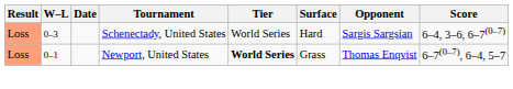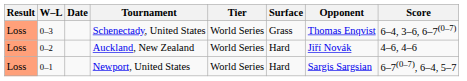Schenectady, United States | Surface: Hard -> Grass
Schenectady, United States | Opponent: Sargis Sargsian -> Thomas Enqvist
+ row: Loss | 0–2 | Auckland, New Zealand | World Series | Hard | Jiří Novák | 4–6, 4–6
Newport, United States | Tier: bold -> normal
Newport, United States | Surface: Grass -> Hard
Newport, United States | Opponent: Thomas Enqvist -> Sargis Sargsian
